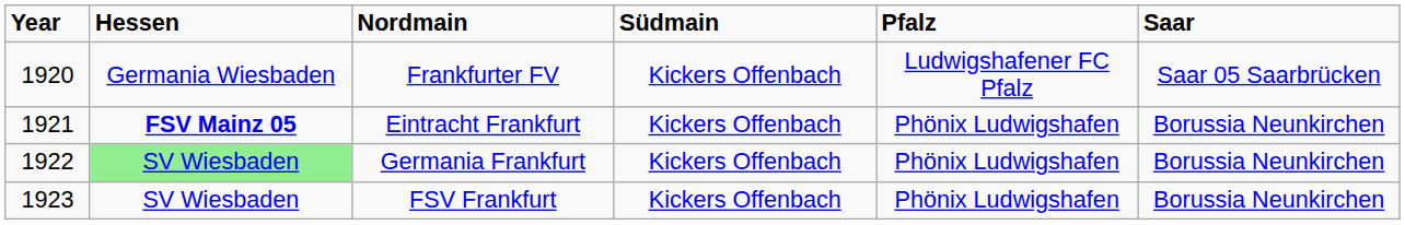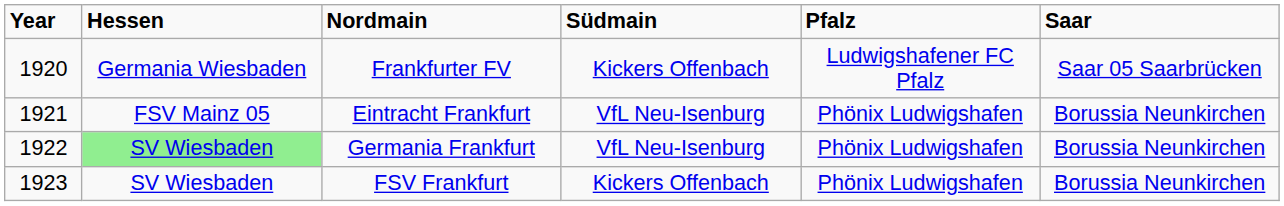Eintracht Frankfurt | Hessen: bold -> normal
Eintracht Frankfurt | Südmain: Kickers Offenbach -> VfL Neu-Isenburg
Germania Frankfurt | Südmain: Kickers Offenbach -> VfL Neu-Isenburg
